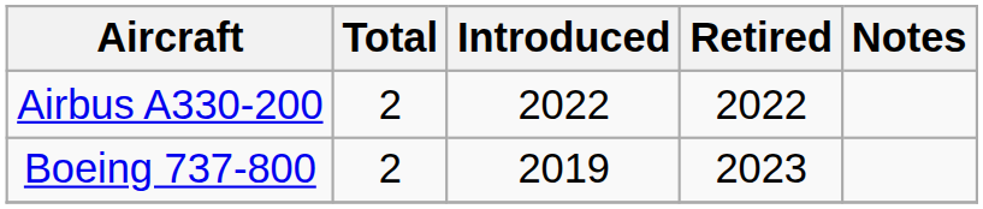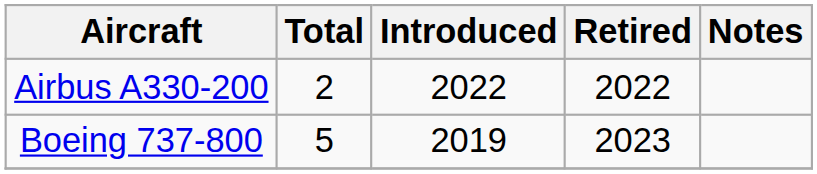Boeing 737-800 | Total: 2 -> 5
